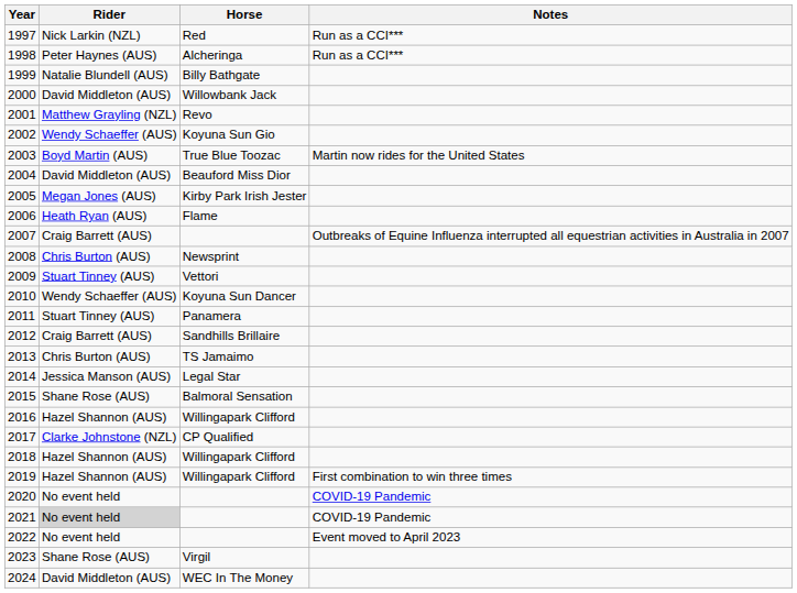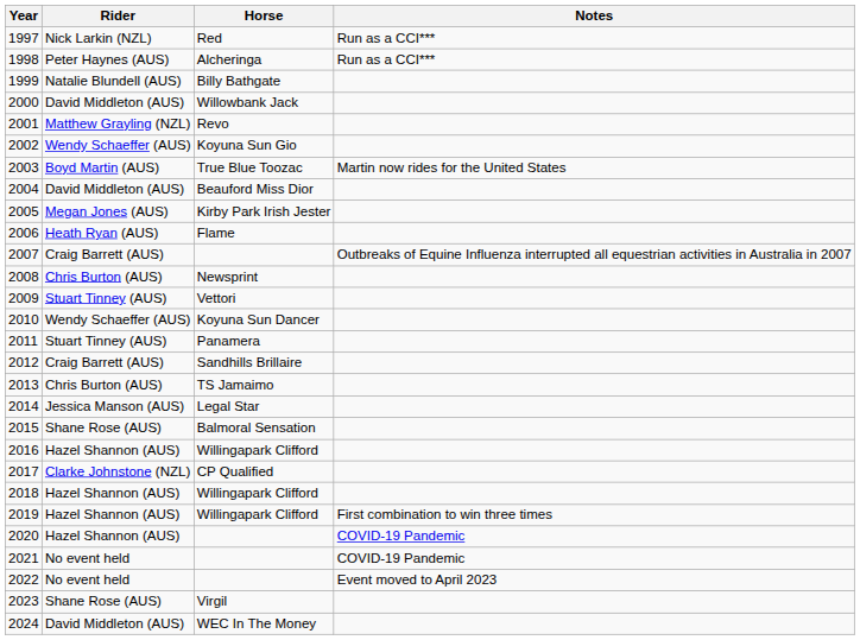2020 | Rider: No event held -> Hazel Shannon (AUS)
2021 | Rider: lightgrey background -> no background
